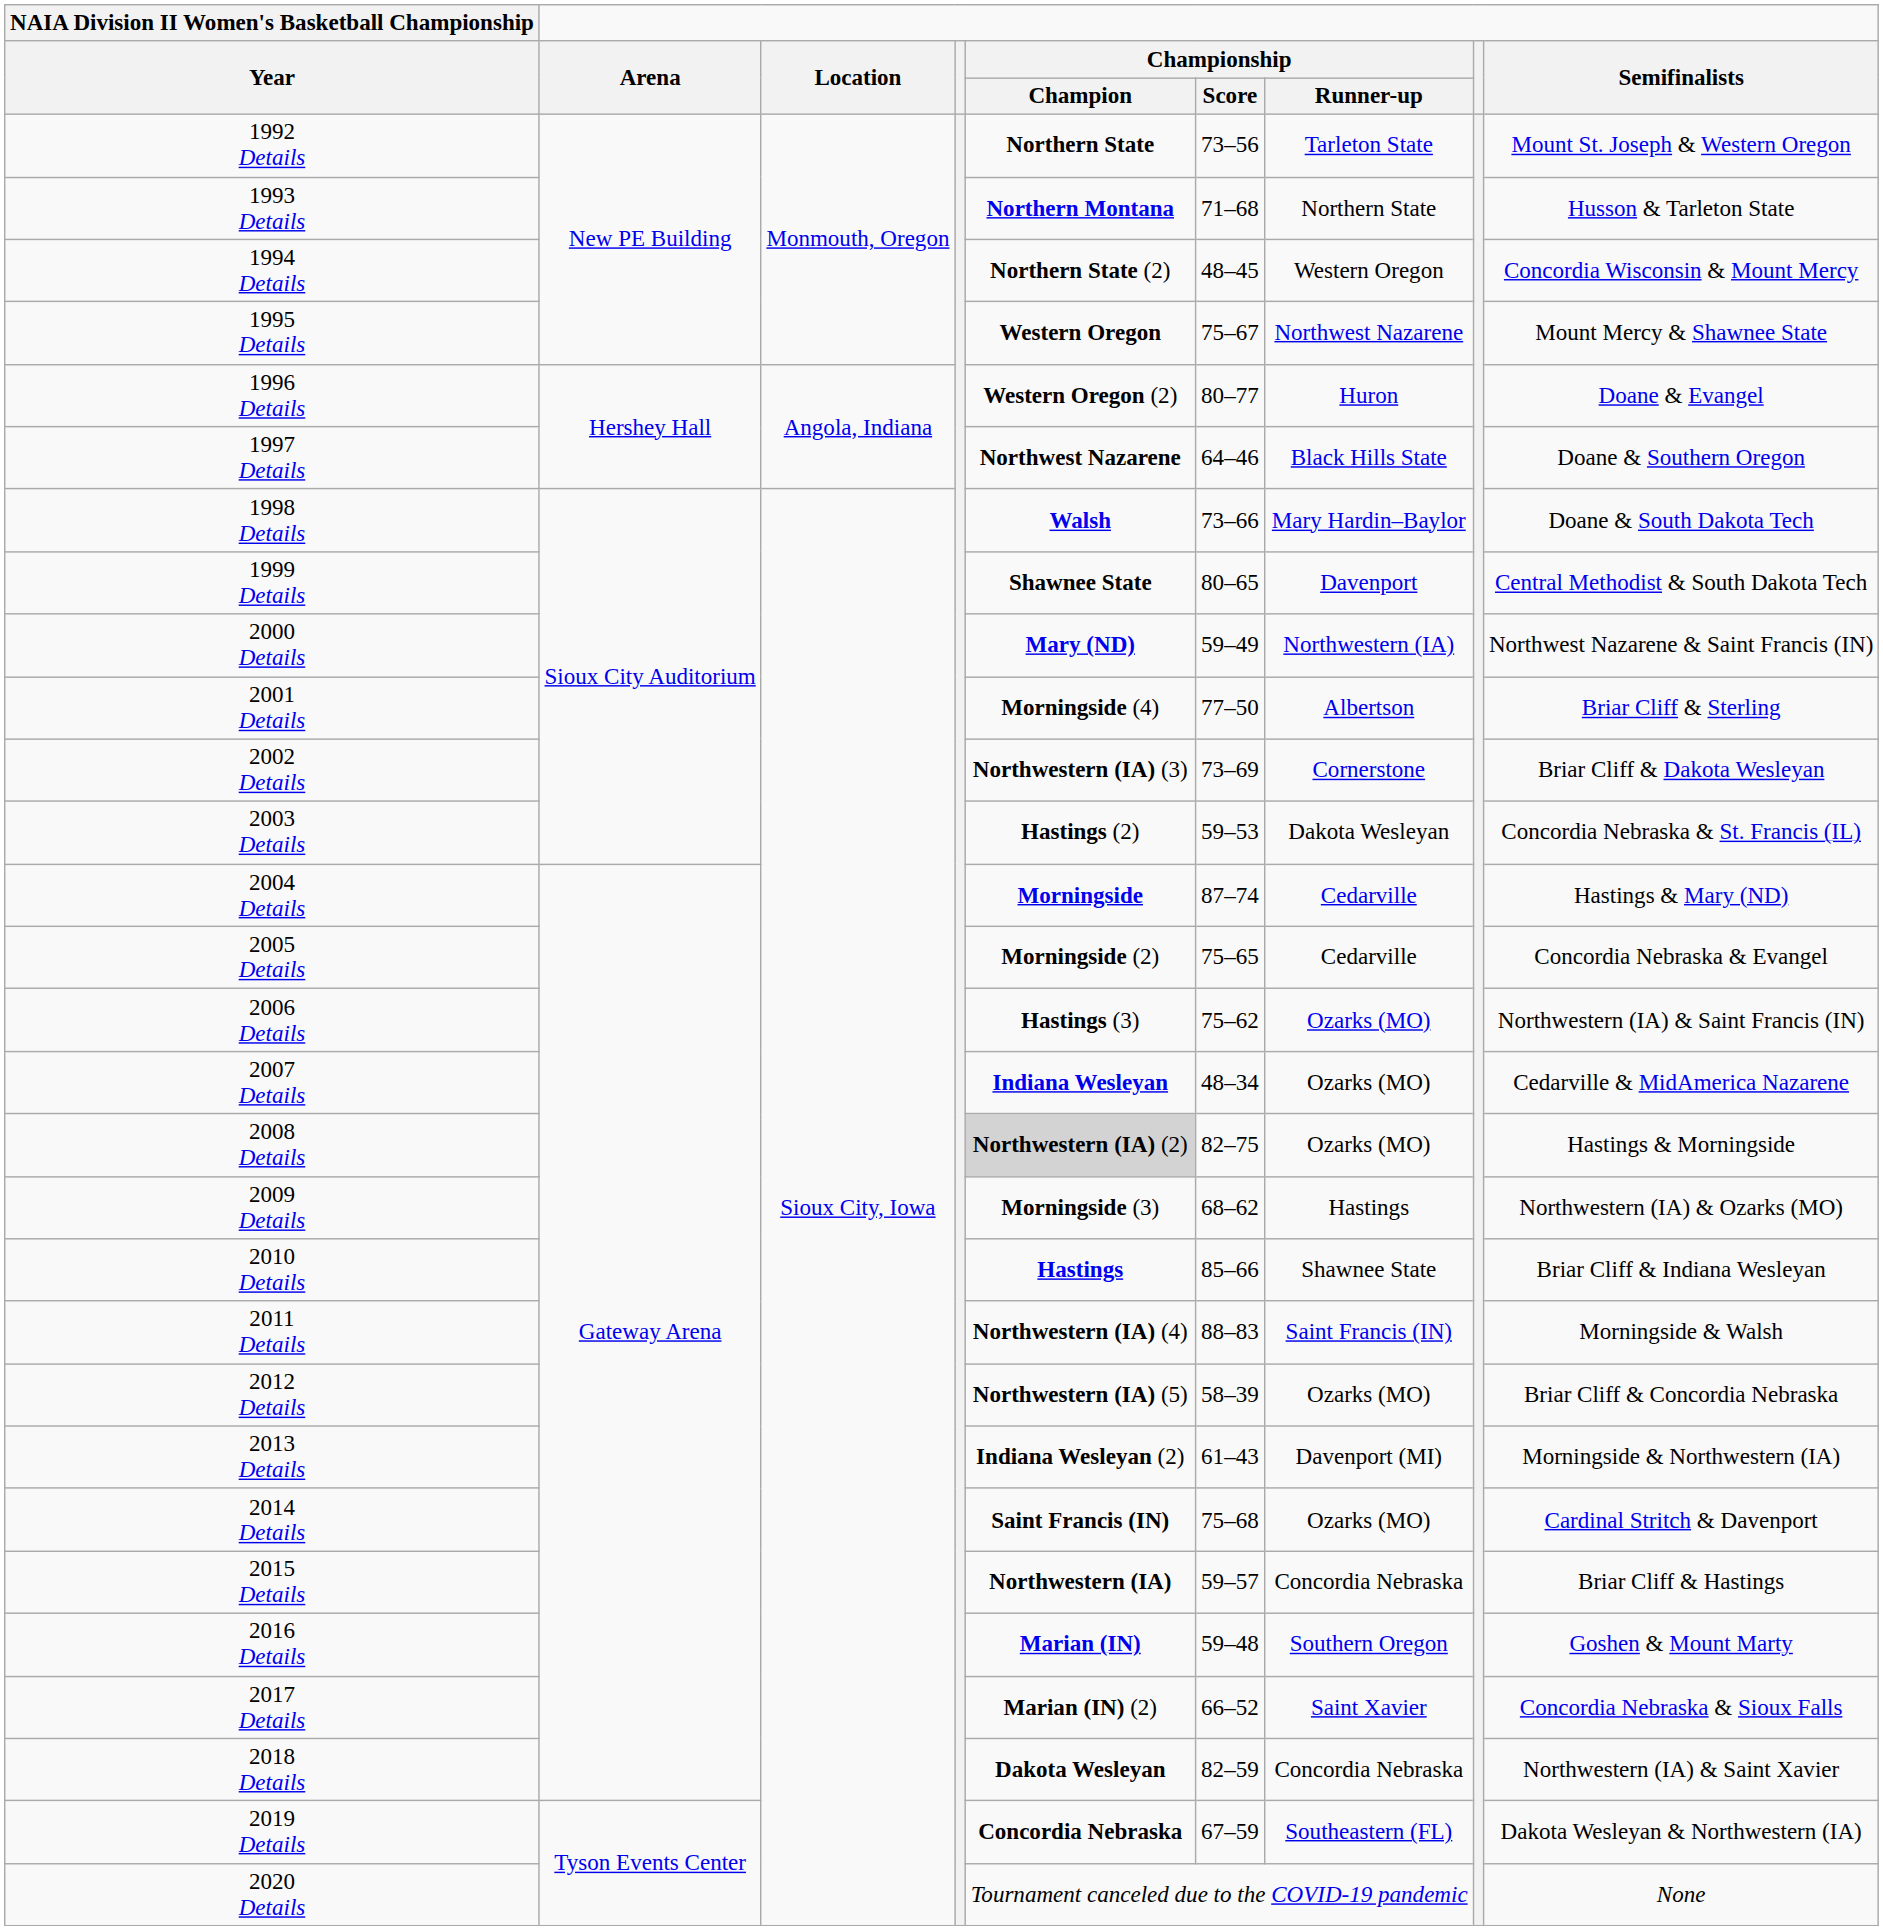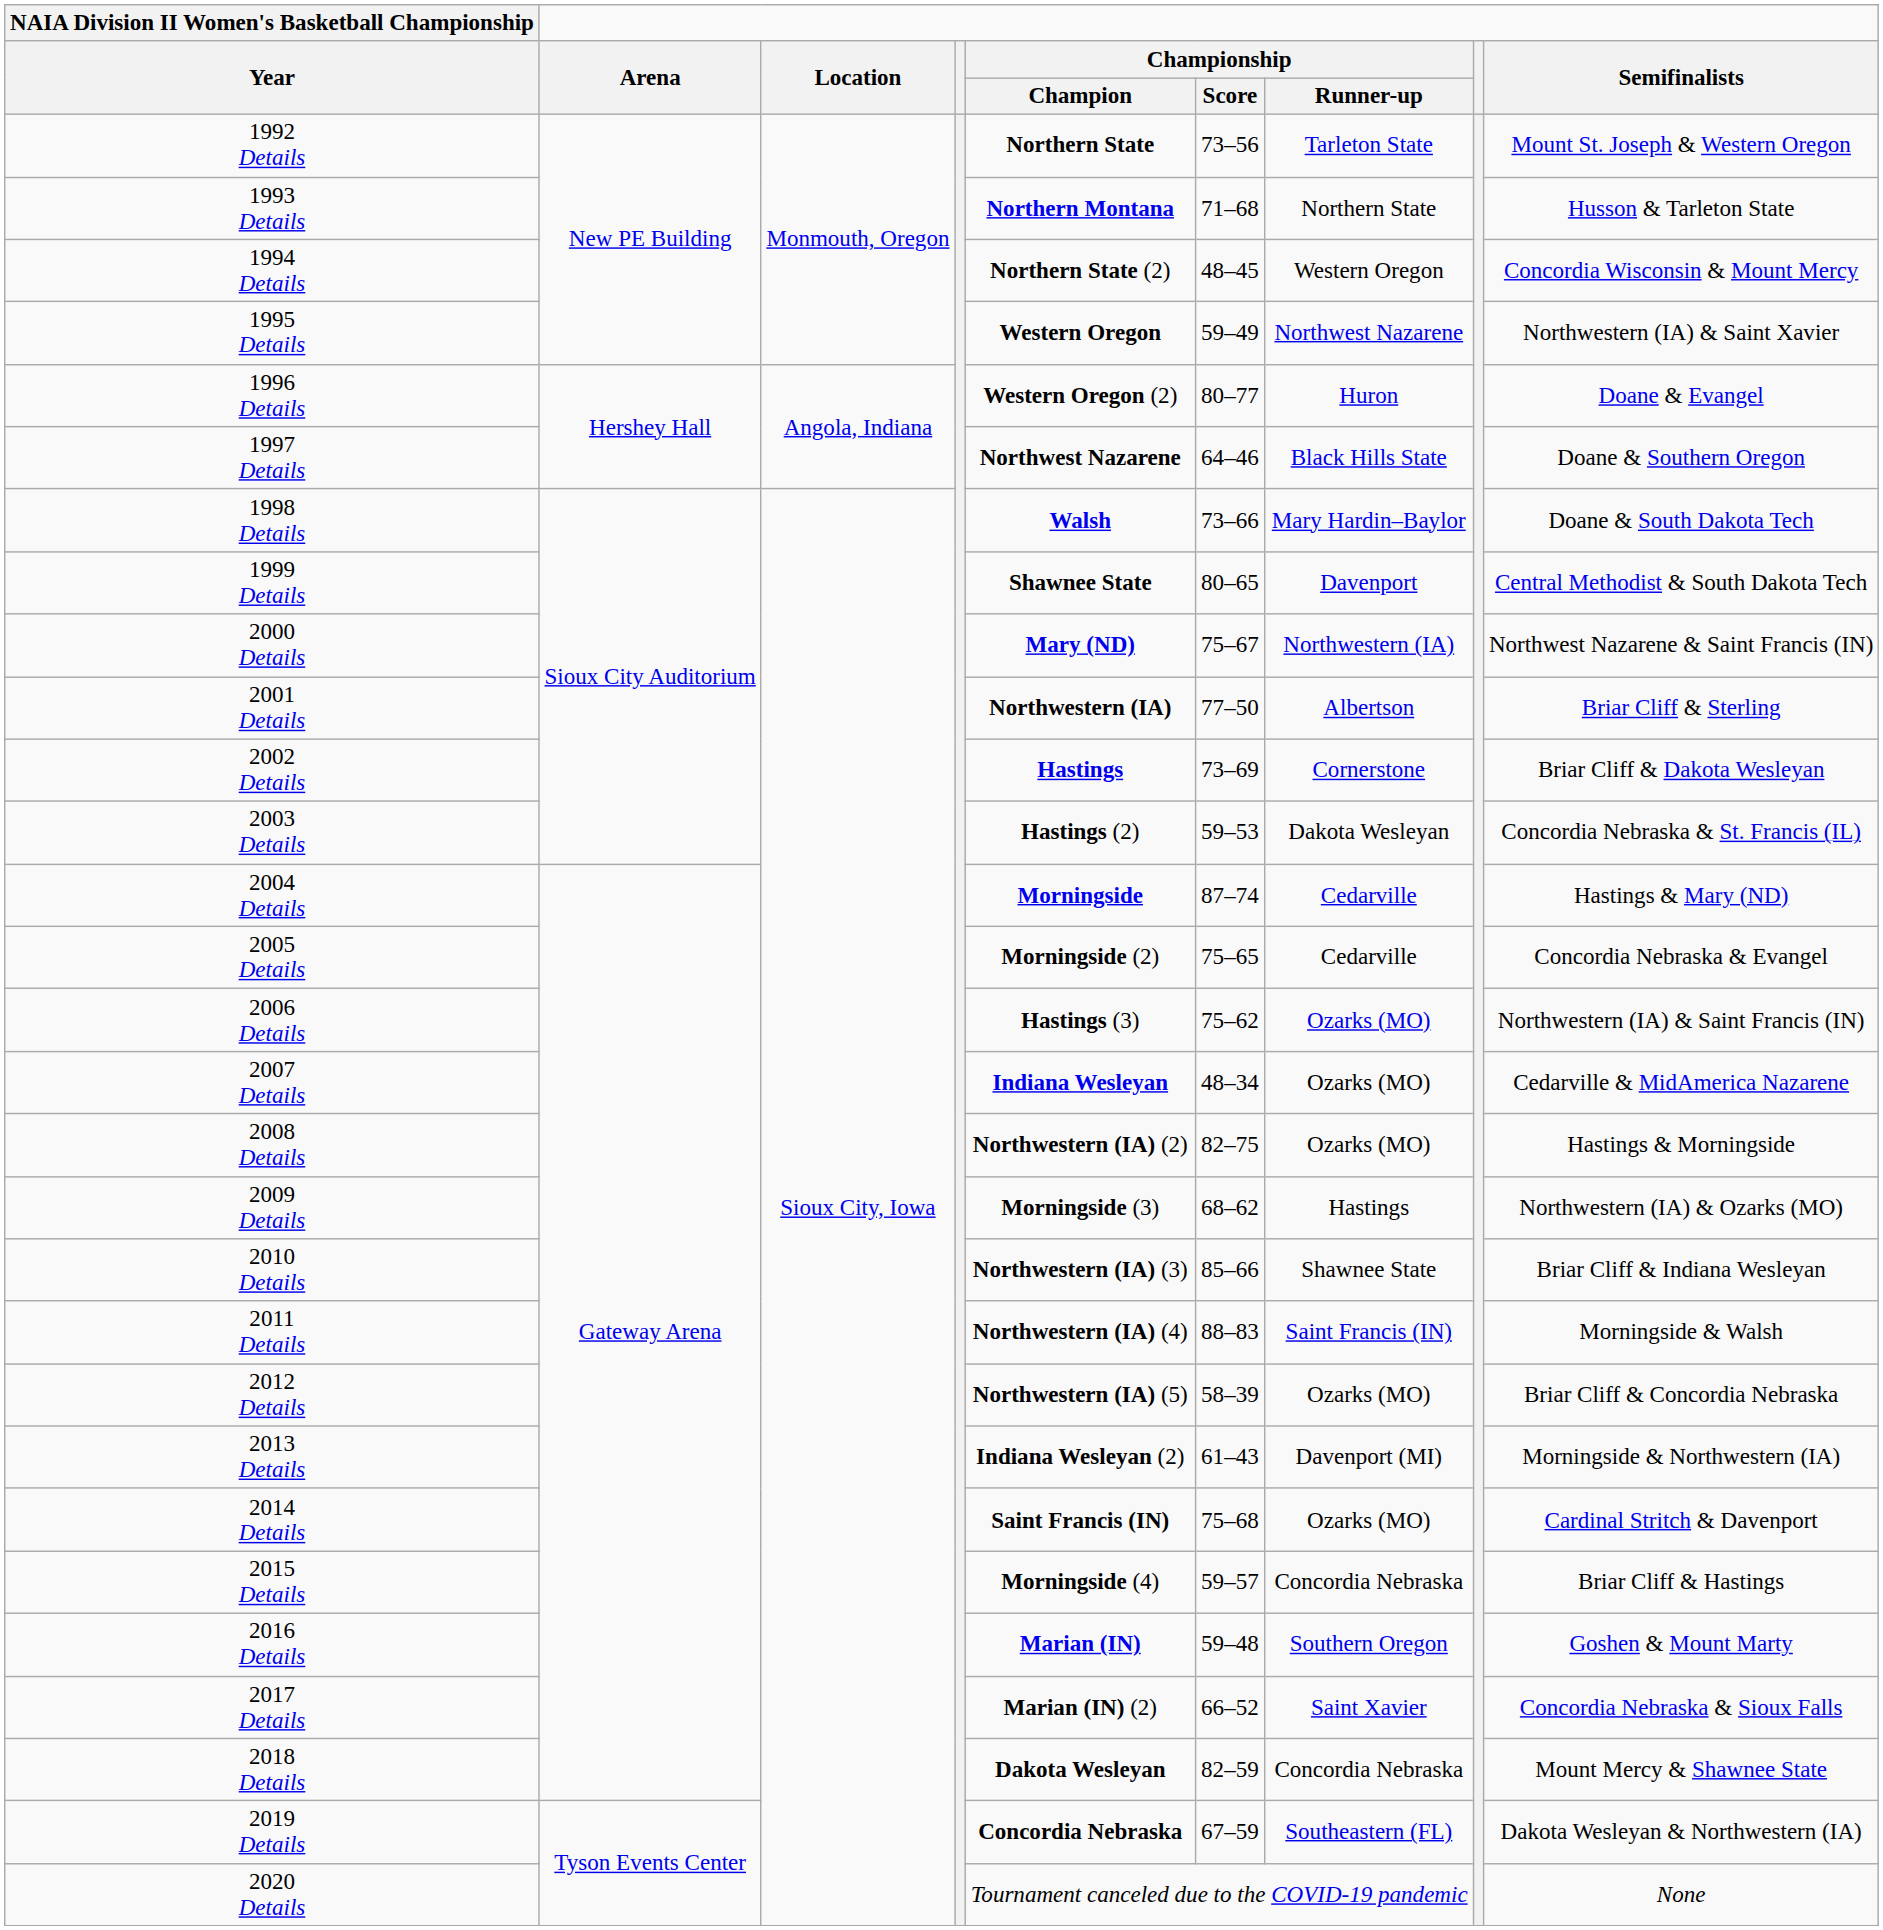1995 Details | Championship / Score: 75–67 -> 59–49
1995 Details | Semifinalists: Mount Mercy & Shawnee State -> Northwestern (IA) & Saint Xavier
2000 Details | Championship / Score: 59–49 -> 75–67
2001 Details | Championship / Champion: Morningside (4) -> Northwestern (IA)
2002 Details | Championship / Champion: Northwestern (IA) (3) -> Hastings
2008 Details | Championship / Champion: lightgrey background -> no background
2010 Details | Championship / Champion: Hastings -> Northwestern (IA) (3)
2015 Details | Championship / Champion: Northwestern (IA) -> Morningside (4)
2018 Details | Semifinalists: Northwestern (IA) & Saint Xavier -> Mount Mercy & Shawnee State
